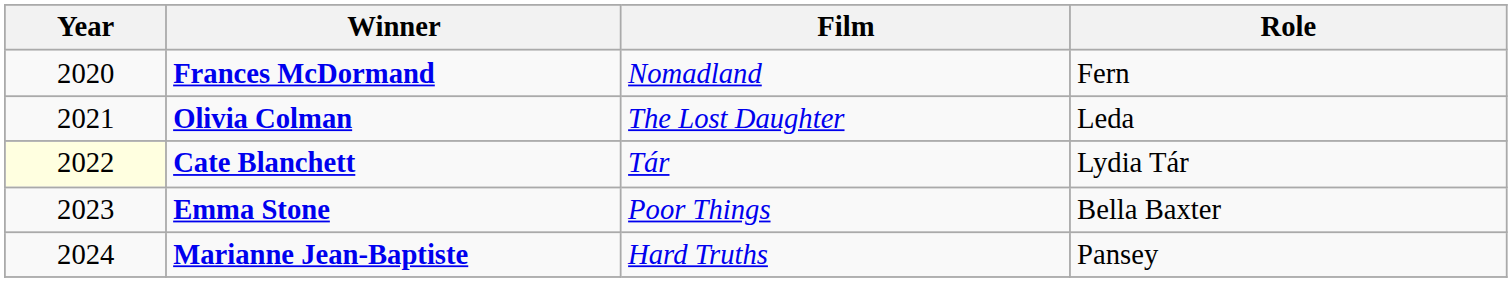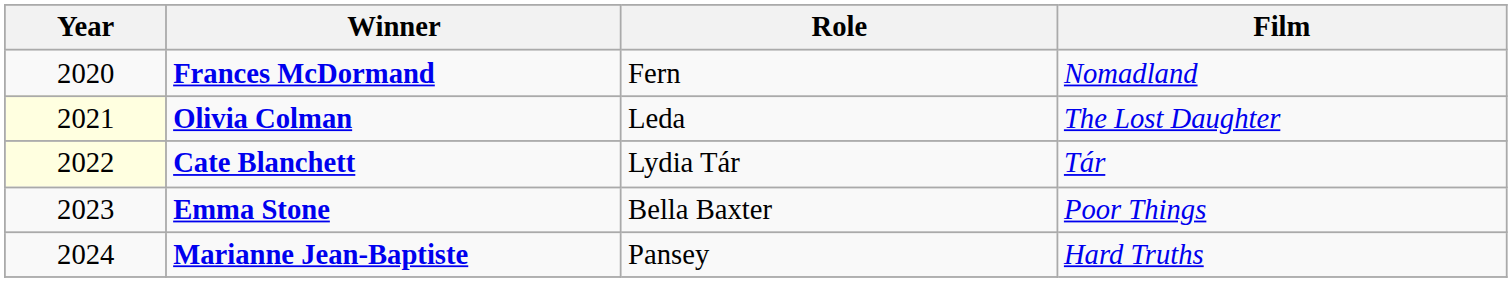columns swapped: Film <-> Role
Olivia Colman | Year: no background -> lightyellow background
